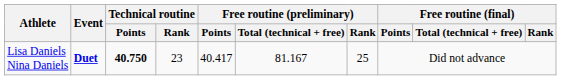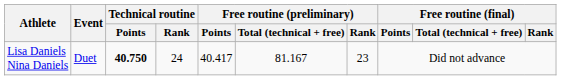Lisa Daniels Nina Daniels | Event: bold -> normal
Lisa Daniels Nina Daniels | Technical routine / Rank: 23 -> 24
Lisa Daniels Nina Daniels | Free routine (preliminary) / Rank: 25 -> 23
